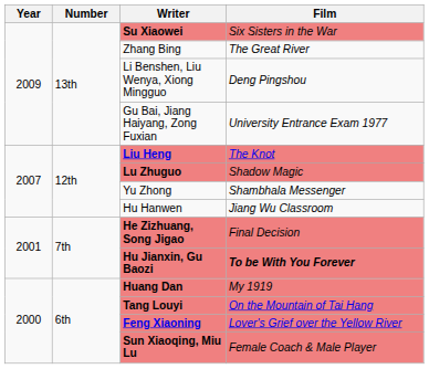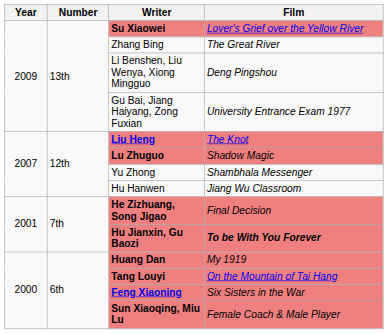Su Xiaowei | Film: Six Sisters in the War -> Lover's Grief over the Yellow River
Feng Xiaoning | Film: Lover's Grief over the Yellow River -> Six Sisters in the War
